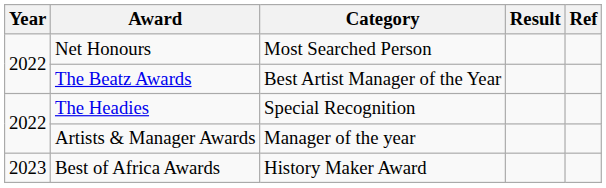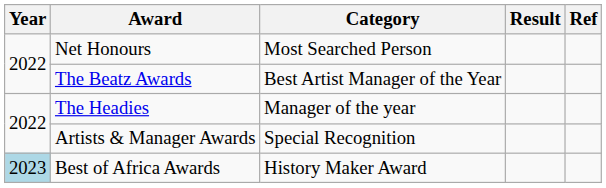The Headies | Category: Special Recognition -> Manager of the year
Artists & Manager Awards | Category: Manager of the year -> Special Recognition
Best of Africa Awards | Year: no background -> lightblue background
